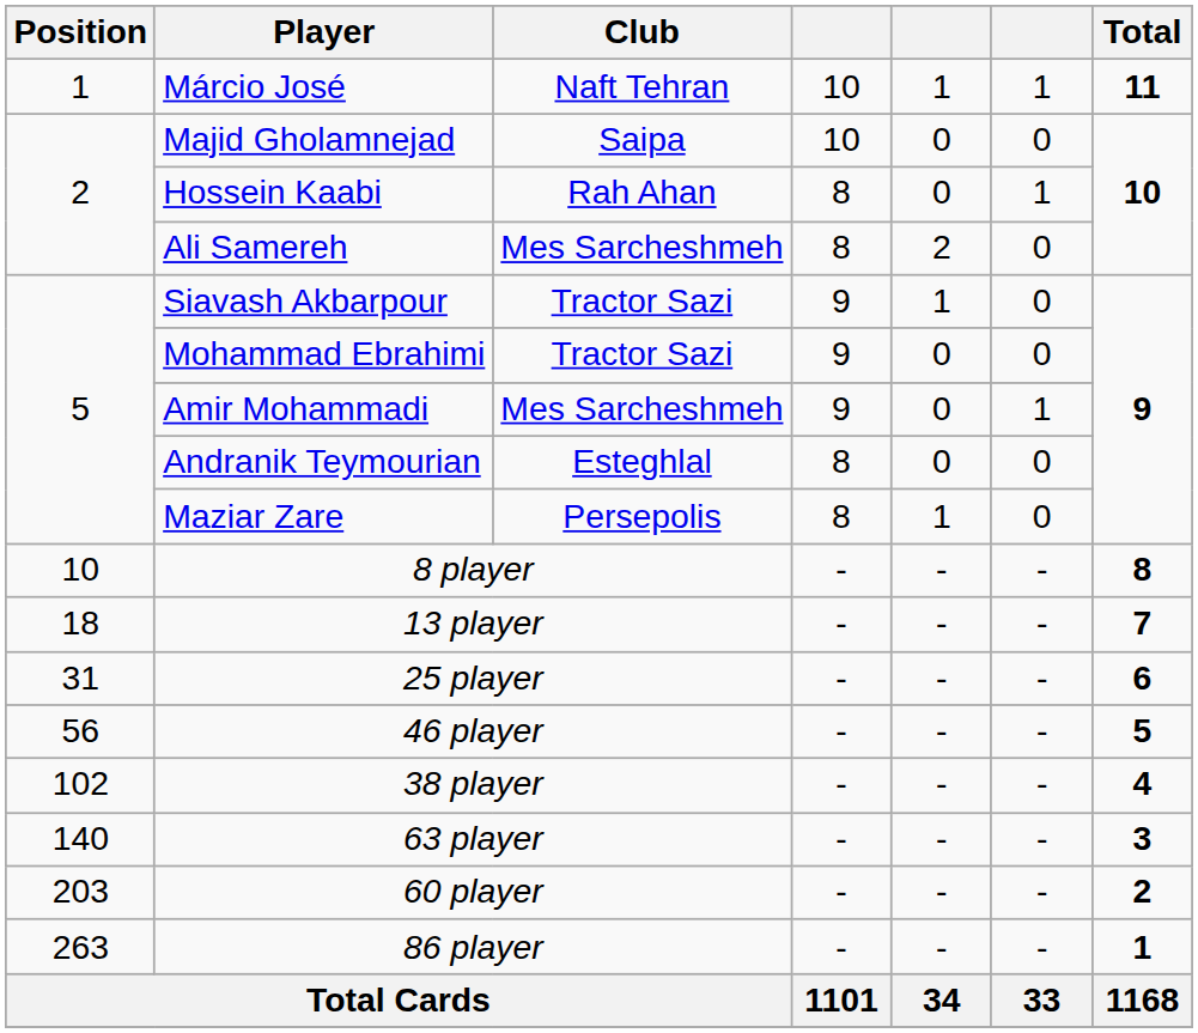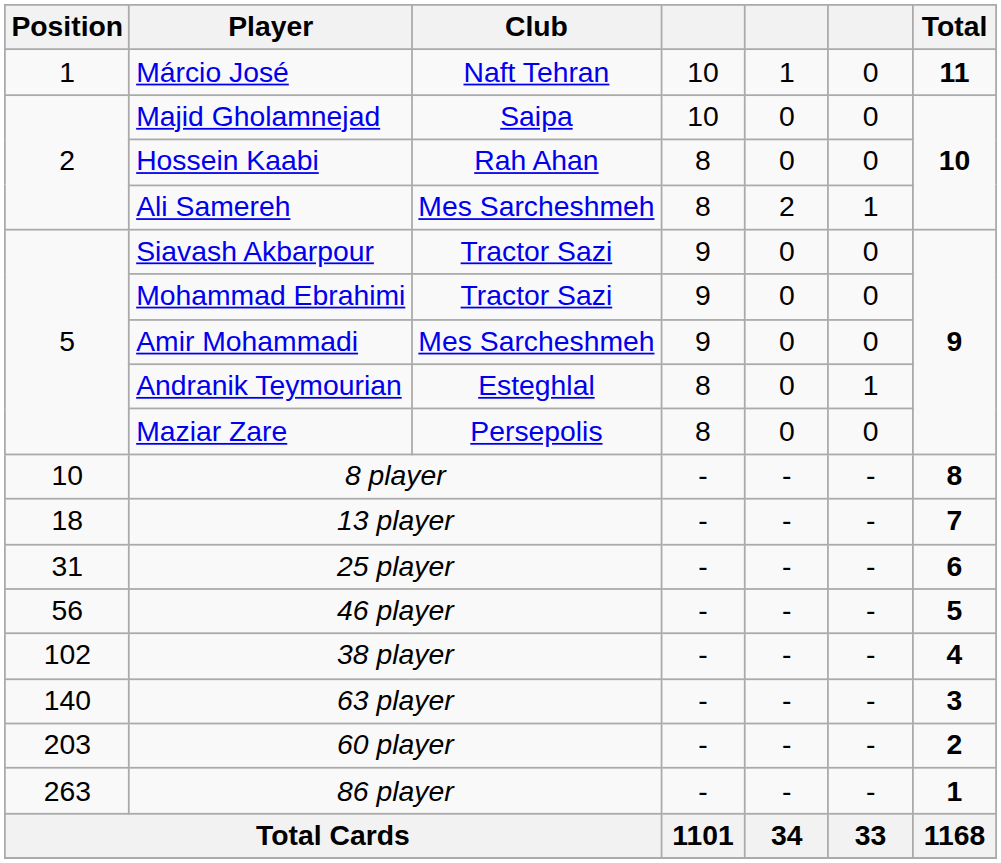Márcio José | column 6: 1 -> 0
Hossein Kaabi | column 6: 1 -> 0
Ali Samereh | column 6: 0 -> 1
Siavash Akbarpour | column 5: 1 -> 0
Amir Mohammadi | column 6: 1 -> 0
Andranik Teymourian | column 6: 0 -> 1
Maziar Zare | column 5: 1 -> 0
